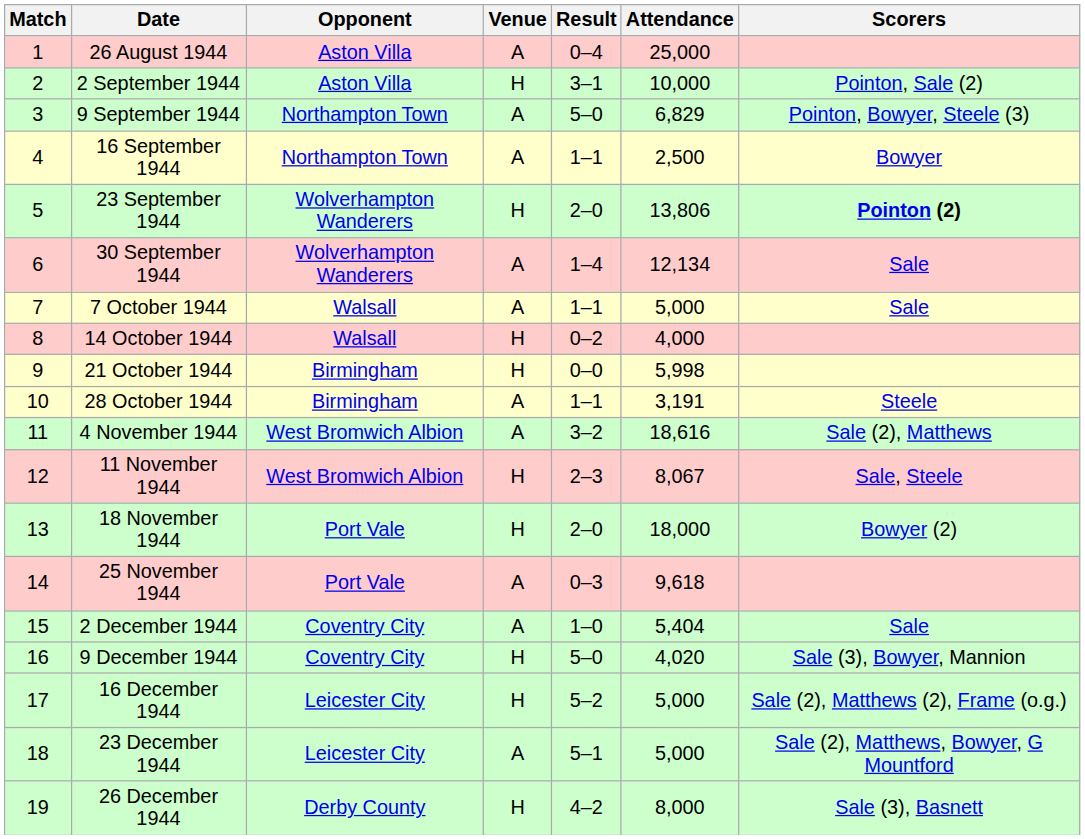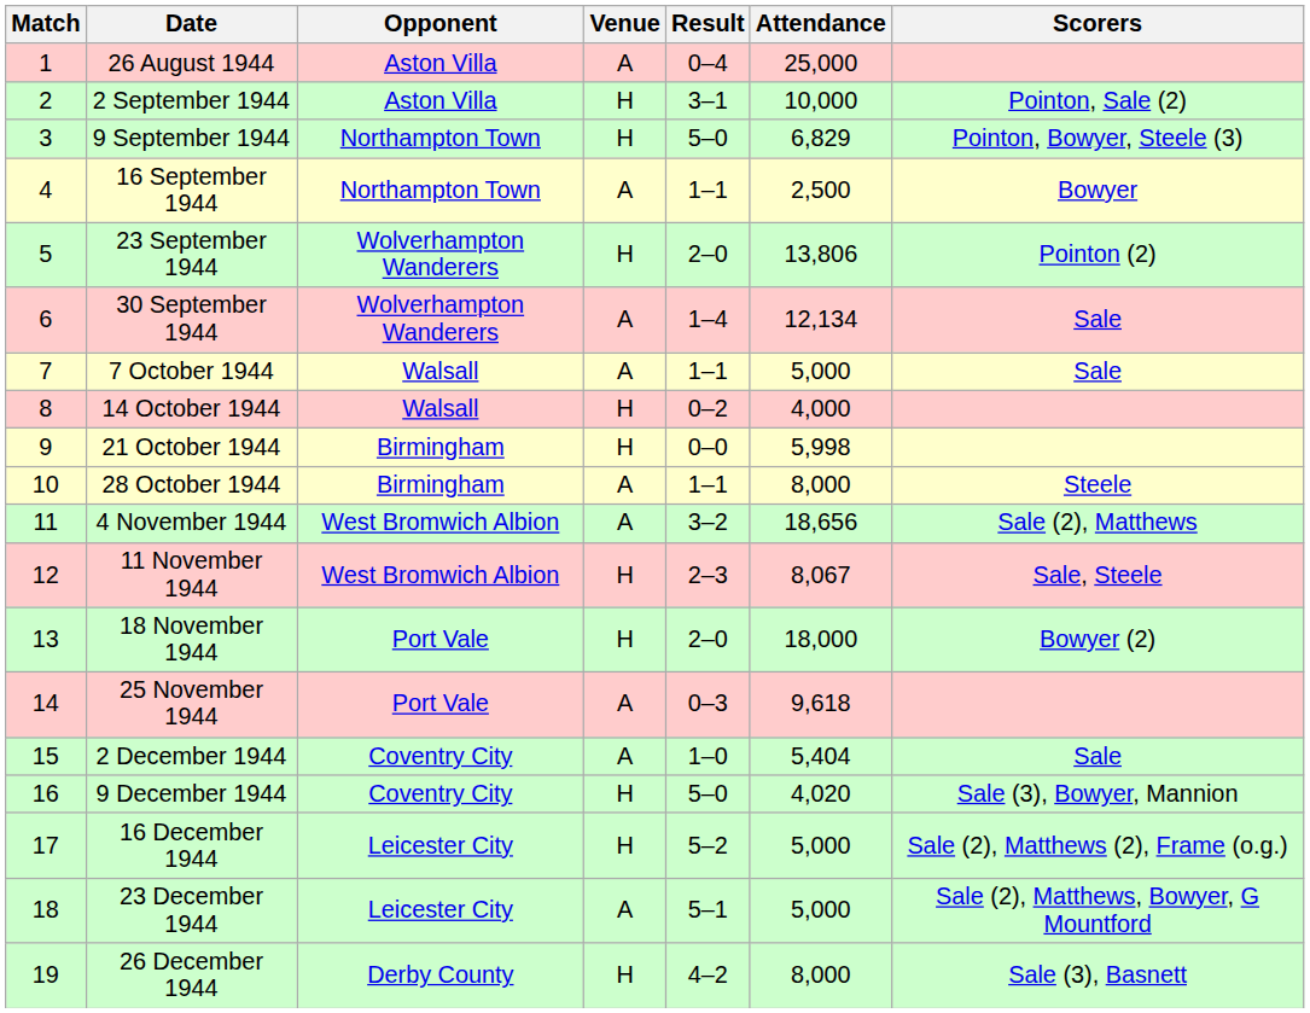9 September 1944 | Venue: A -> H
23 September 1944 | Scorers: bold -> normal
28 October 1944 | Attendance: 3,191 -> 8,000
4 November 1944 | Attendance: 18,616 -> 18,656
